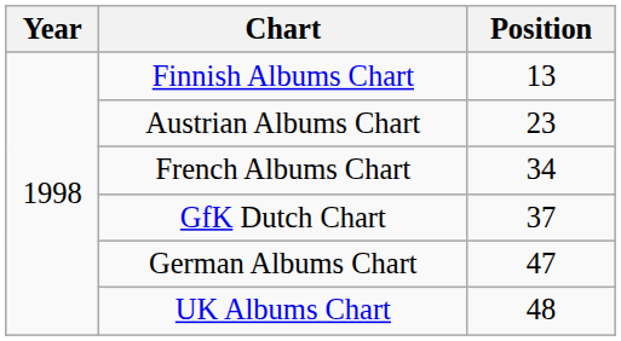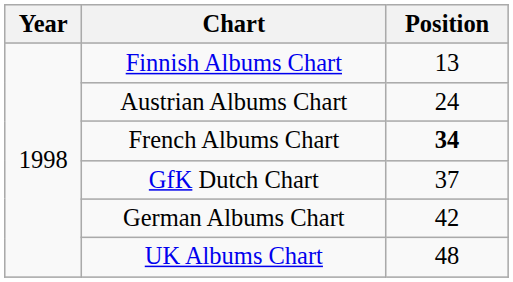Austrian Albums Chart | Position: 23 -> 24
French Albums Chart | Position: normal -> bold
German Albums Chart | Position: 47 -> 42
